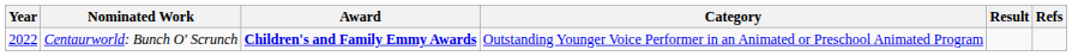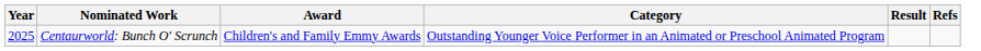Centaurworld: Bunch O' Scrunch | Year: 2022 -> 2025
Centaurworld: Bunch O' Scrunch | Award: bold -> normal
